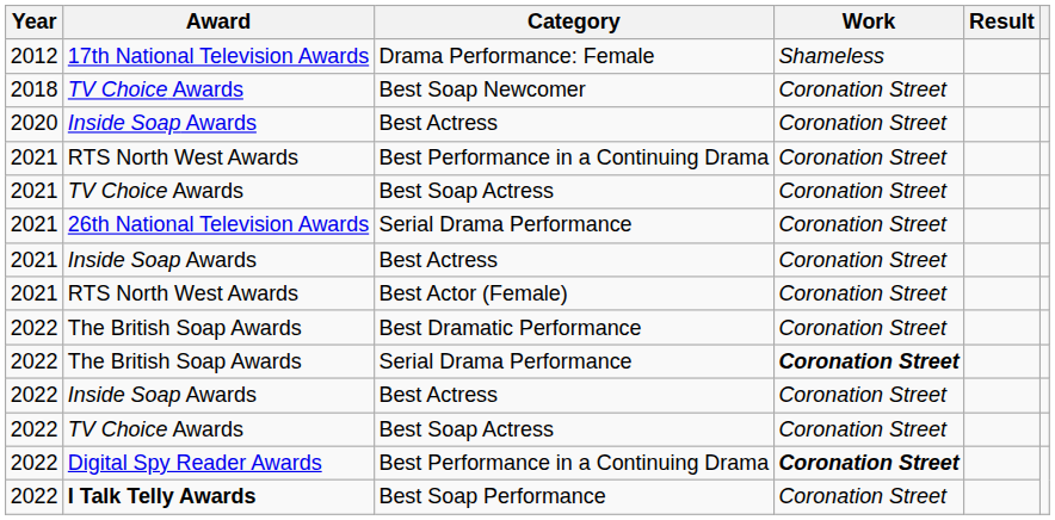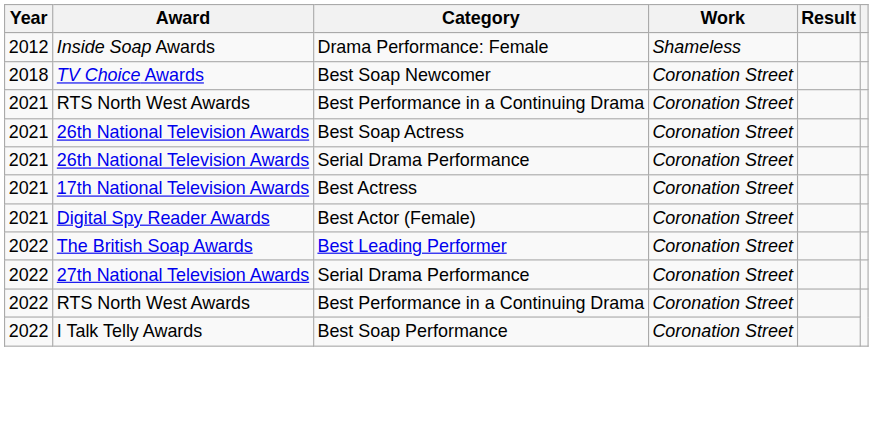Drama Performance: Female | Award: 17th National Television Awards -> Inside Soap Awards
- row: 2020 | Inside Soap Awards | Best Actress | Coronation Street
2021 / Best Soap Actress | Award: TV Choice Awards -> 26th National Television Awards
2021 / Best Actress | Award: Inside Soap Awards -> 17th National Television Awards
Best Actor (Female) | Award: RTS North West Awards -> Digital Spy Reader Awards
+ row: 2022 | The British Soap Awards | Best Leading Performer | Coronation Street
- row: 2022 | The British Soap Awards | Best Dramatic Performance | Coronation Street
2022 / Serial Drama Performance | Award: The British Soap Awards -> 27th National Television Awards
2022 / Serial Drama Performance | Work: bold -> normal
- row: 2022 | Inside Soap Awards | Best Actress | Coronation Street
- row: 2022 | TV Choice Awards | Best Soap Actress | Coronation Street
2022 / Best Performance in a Continuing Drama | Award: Digital Spy Reader Awards -> RTS North West Awards
2022 / Best Performance in a Continuing Drama | Work: bold -> normal
Best Soap Performance | Award: bold -> normal
